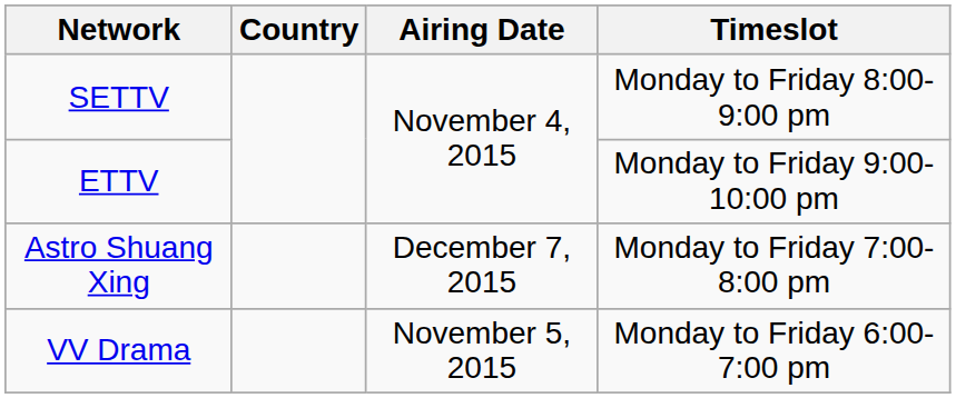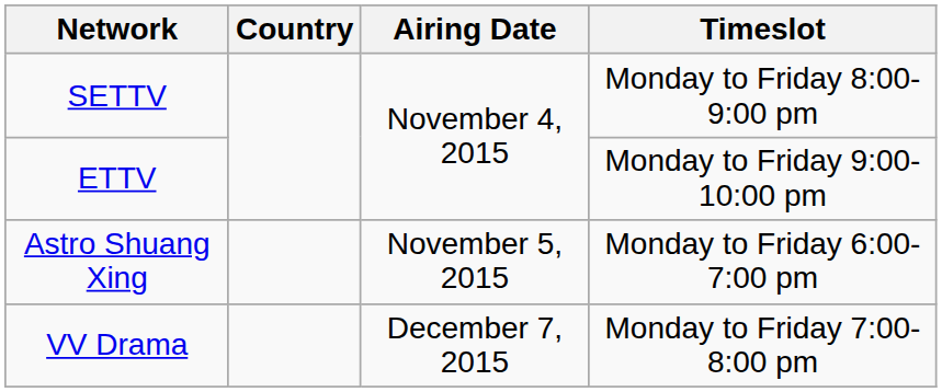Astro Shuang Xing | Airing Date: December 7, 2015 -> November 5, 2015
Astro Shuang Xing | Timeslot: Monday to Friday 7:00-8:00 pm -> Monday to Friday 6:00-7:00 pm
VV Drama | Airing Date: November 5, 2015 -> December 7, 2015
VV Drama | Timeslot: Monday to Friday 6:00-7:00 pm -> Monday to Friday 7:00-8:00 pm
